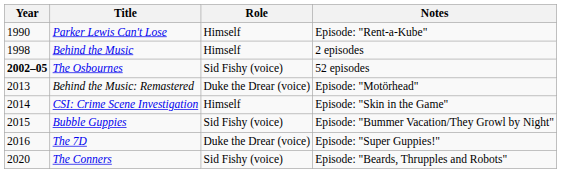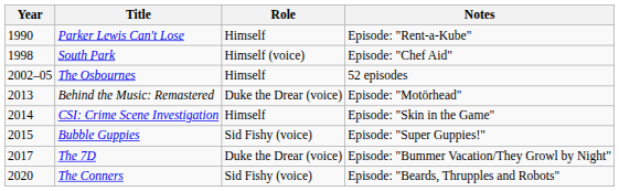- row: 1998 | Behind the Music | Himself | 2 episodes
+ row: 1998 | South Park | Himself (voice) | Episode: "Chef Aid"
The Osbournes | Year: bold -> normal
The Osbournes | Role: Sid Fishy (voice) -> Himself
Bubble Guppies | Notes: Episode: "Bummer Vacation/They Growl by Night" -> Episode: "Super Guppies!"
The 7D | Year: 2016 -> 2017
The 7D | Notes: Episode: "Super Guppies!" -> Episode: "Bummer Vacation/They Growl by Night"
